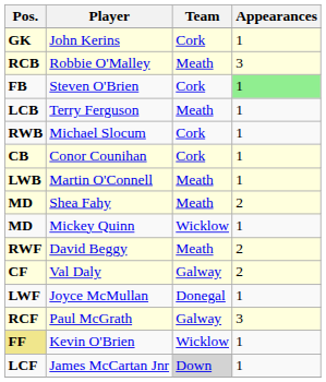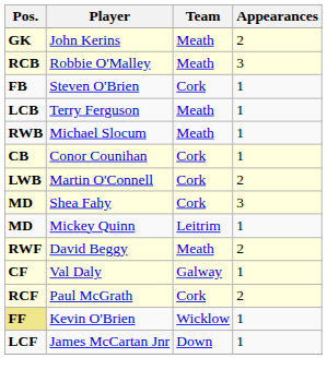John Kerins | Team: Cork -> Meath
John Kerins | Appearances: 1 -> 2
Steven O'Brien | Appearances: lightgreen background -> no background
Michael Slocum | Team: Cork -> Meath
Martin O'Connell | Team: Meath -> Cork
Martin O'Connell | Appearances: 1 -> 2
Shea Fahy | Team: Meath -> Cork
Shea Fahy | Appearances: 2 -> 3
Mickey Quinn | Team: Wicklow -> Leitrim
Val Daly | Appearances: 2 -> 1
- row: LWF | Joyce McMullan | Donegal | 1
Paul McGrath | Team: Galway -> Cork
Paul McGrath | Appearances: 3 -> 2
James McCartan Jnr | Team: lightgrey background -> no background
